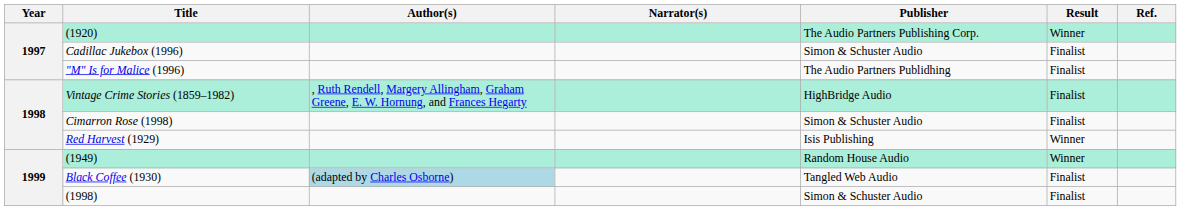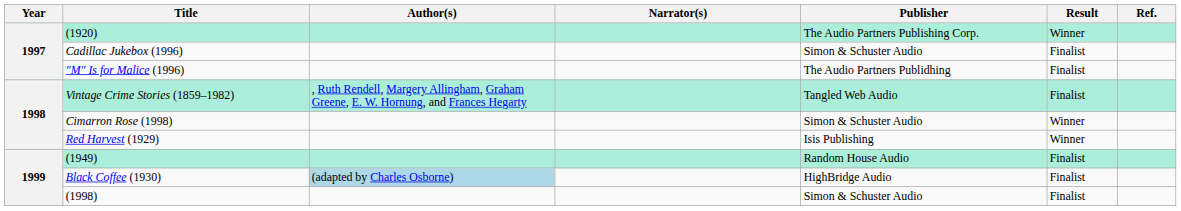Vintage Crime Stories (1859–1982) | Publisher: HighBridge Audio -> Tangled Web Audio
Cimarron Rose (1998) | Result: Finalist -> Winner
(1949) | Result: Winner -> Finalist
Black Coffee (1930) | Publisher: Tangled Web Audio -> HighBridge Audio
